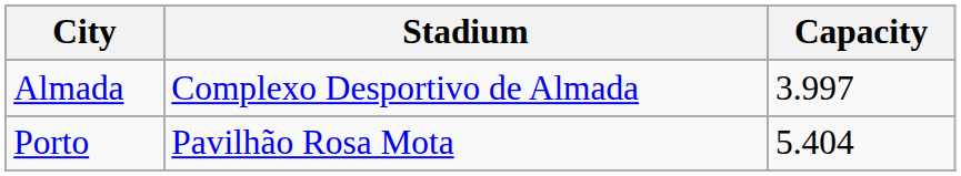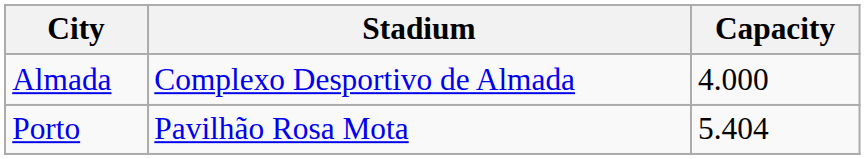Almada | Capacity: 3.997 -> 4.000
